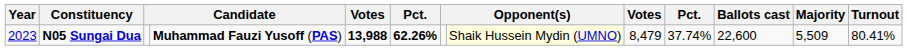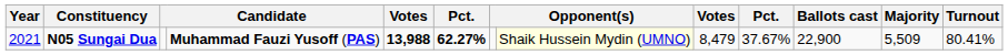N05 Sungai Dua | Year: 2023 -> 2021
N05 Sungai Dua | column 6: 62.26% -> 62.27%
N05 Sungai Dua | column 10: 37.74% -> 37.67%
N05 Sungai Dua | Ballots cast: 22,600 -> 22,900
